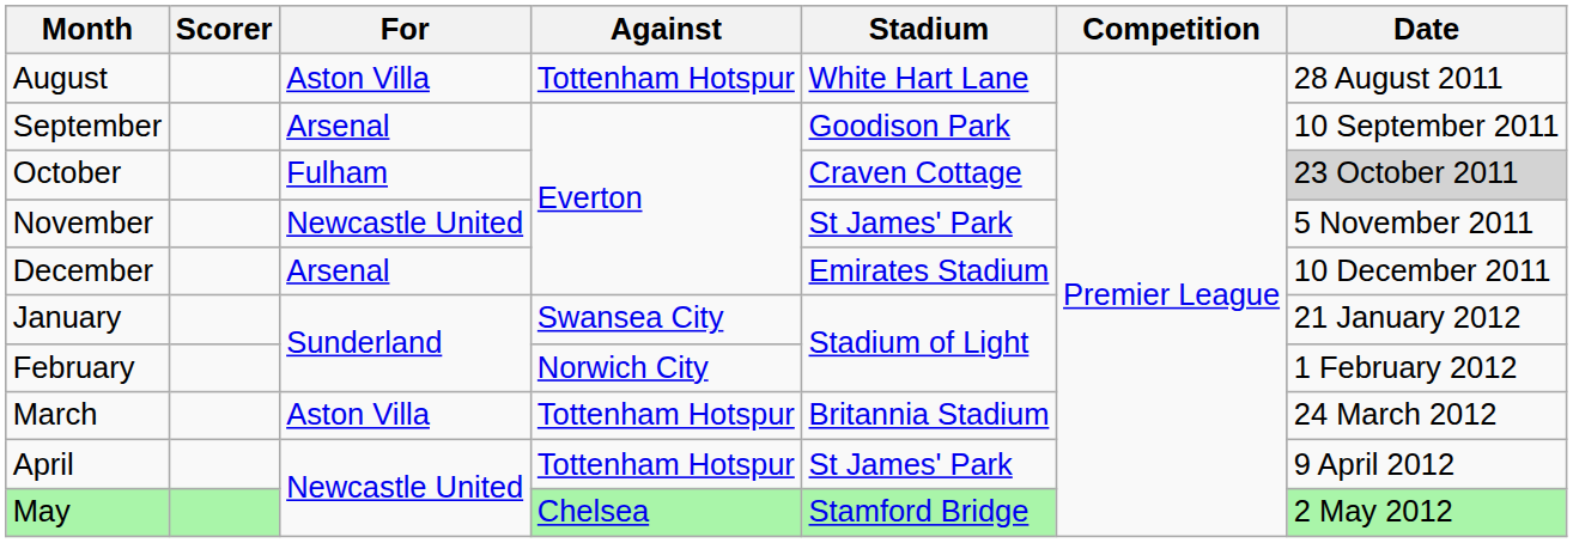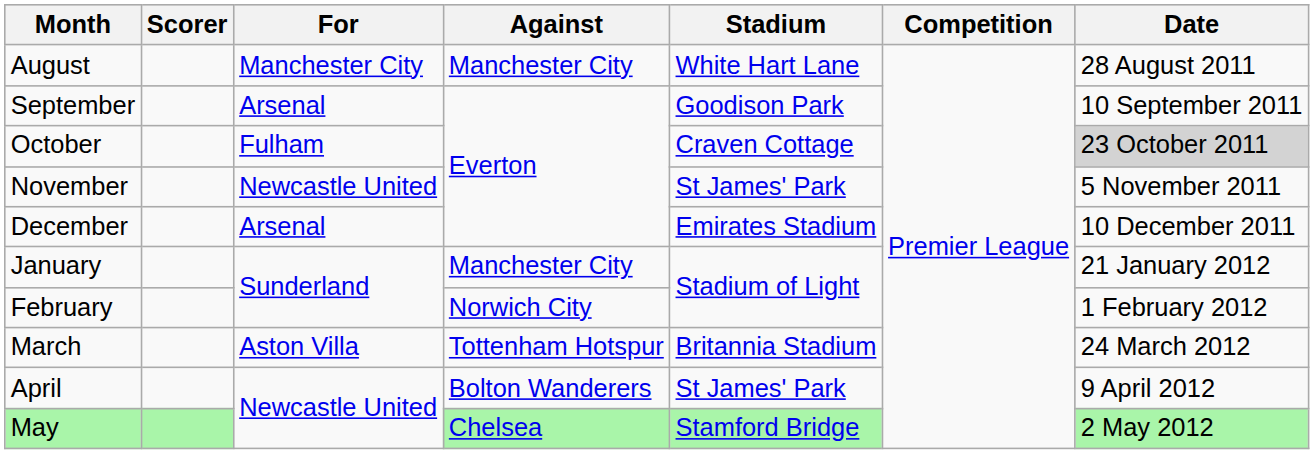August | For: Aston Villa -> Manchester City
August | Against: Tottenham Hotspur -> Manchester City
January | Against: Swansea City -> Manchester City
April | Against: Tottenham Hotspur -> Bolton Wanderers
